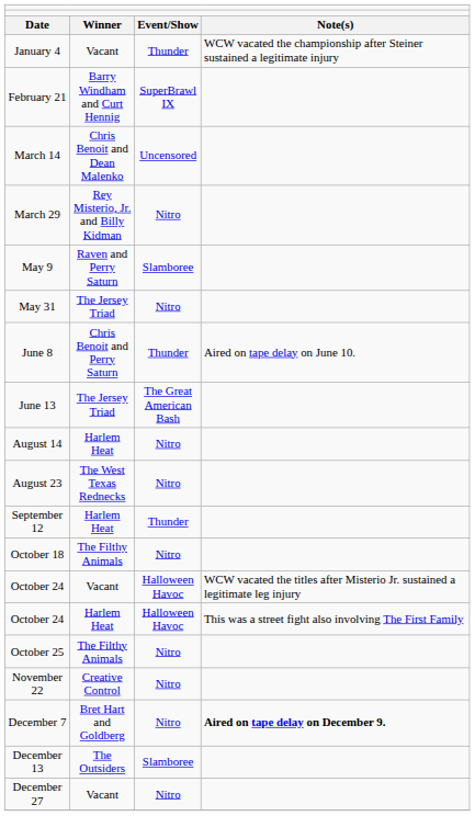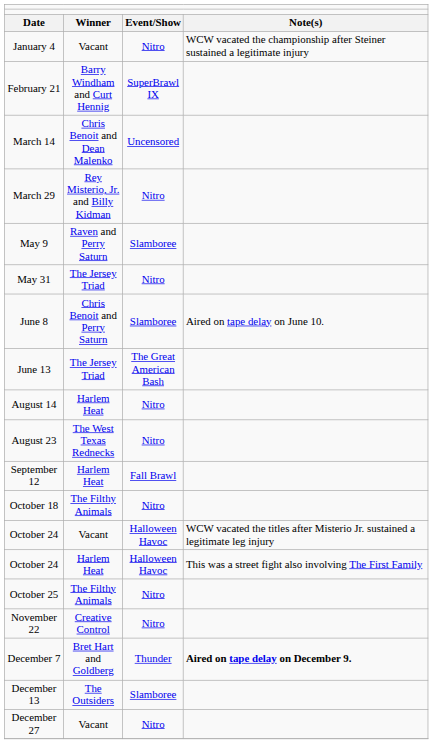January 4 | column 3: Thunder -> Nitro
June 8 | column 3: Thunder -> Slamboree
September 12 | column 3: Thunder -> Fall Brawl
December 7 | column 3: Nitro -> Thunder
